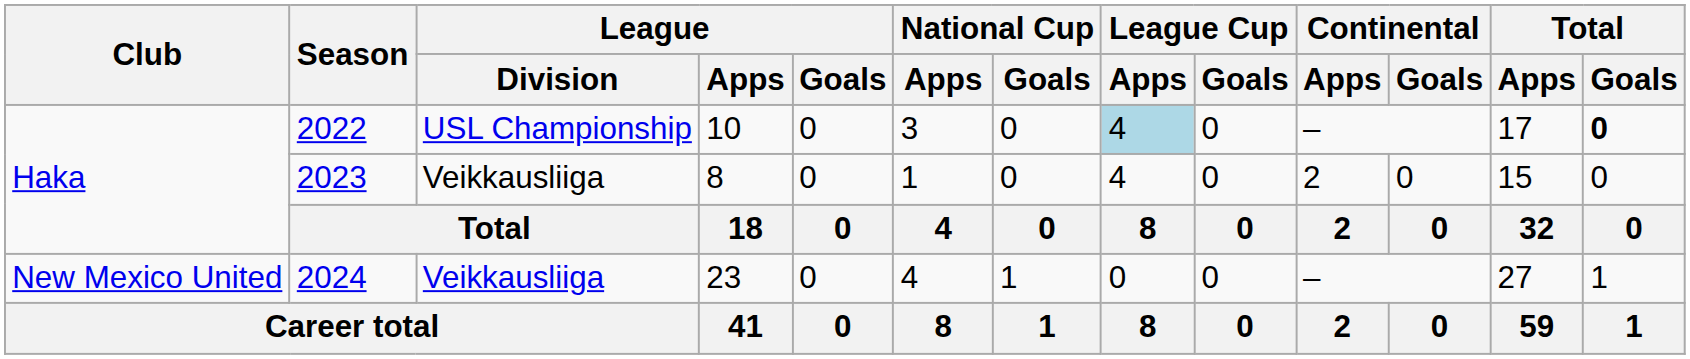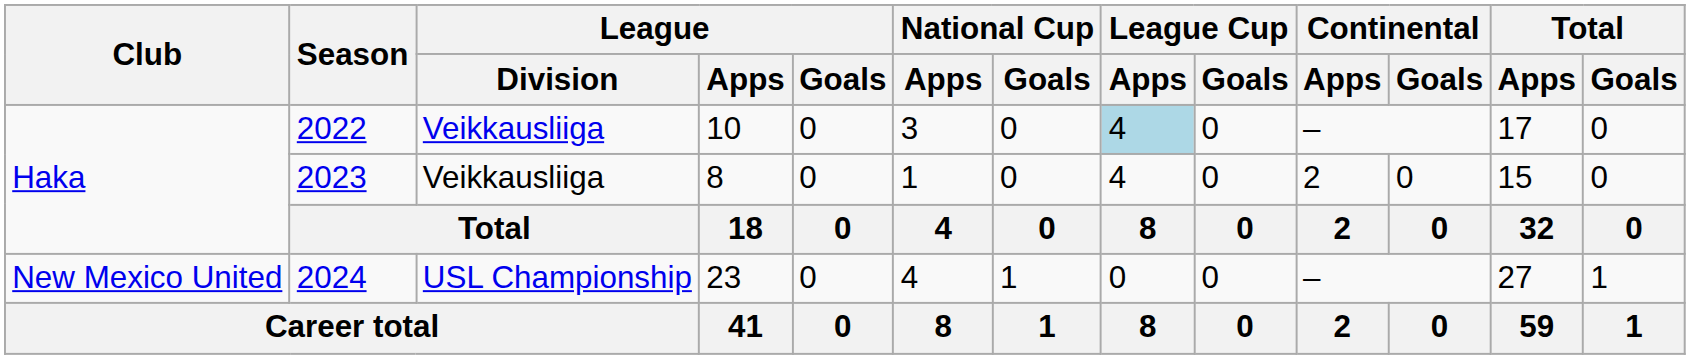2022 | League / Division: USL Championship -> Veikkausliiga
2022 | Total / Goals: bold -> normal
2024 | League / Division: Veikkausliiga -> USL Championship
